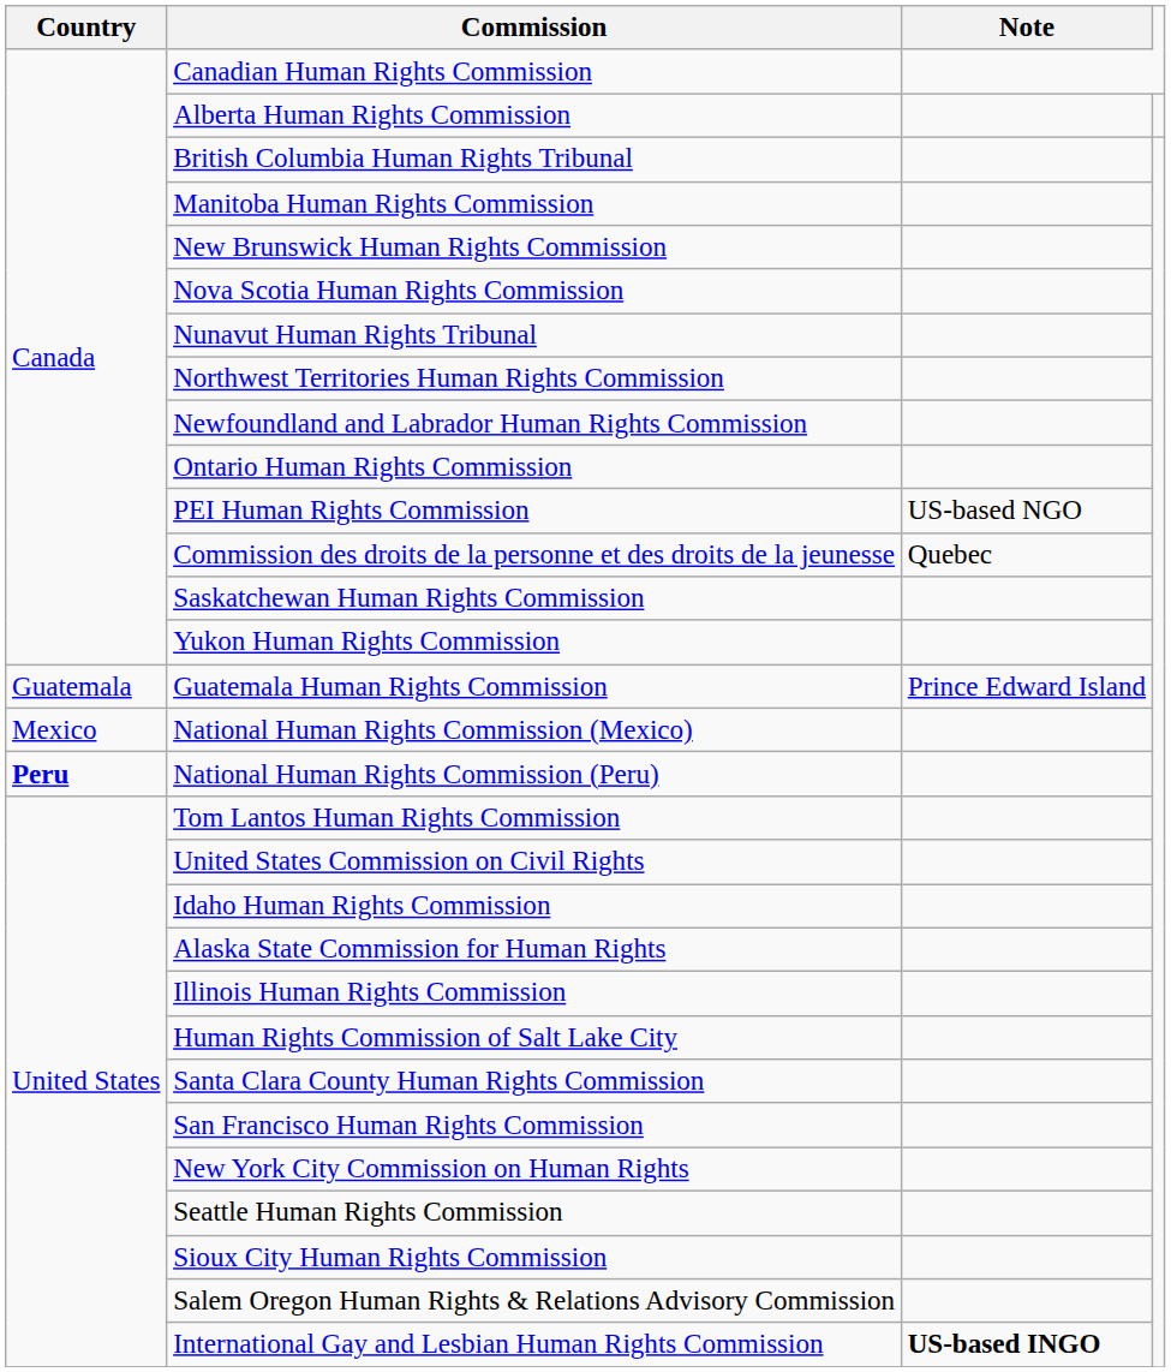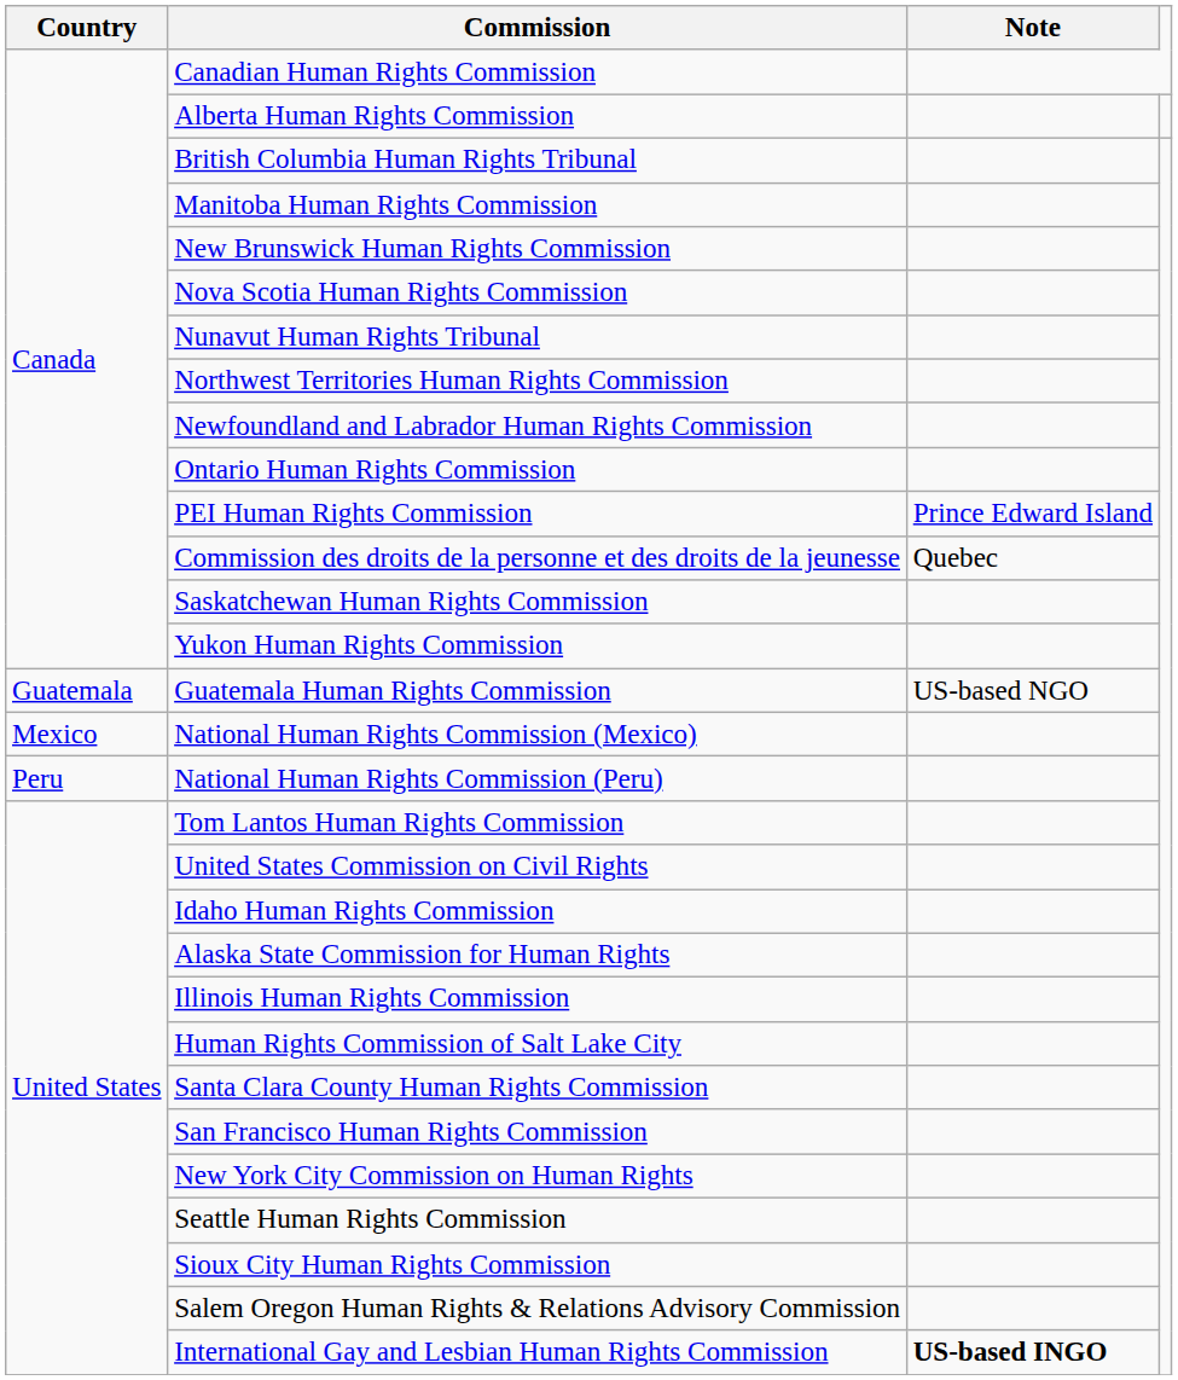PEI Human Rights Commission | Note: US-based NGO -> Prince Edward Island
Guatemala Human Rights Commission | Note: Prince Edward Island -> US-based NGO
National Human Rights Commission (Peru) | Country: bold -> normal
